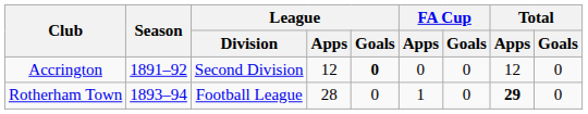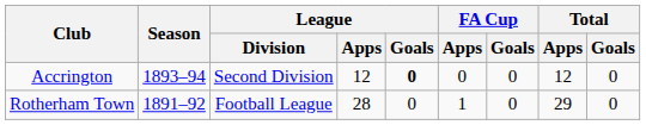Accrington | Season: 1891–92 -> 1893–94
Rotherham Town | Season: 1893–94 -> 1891–92
Rotherham Town | Total / Apps: bold -> normal
